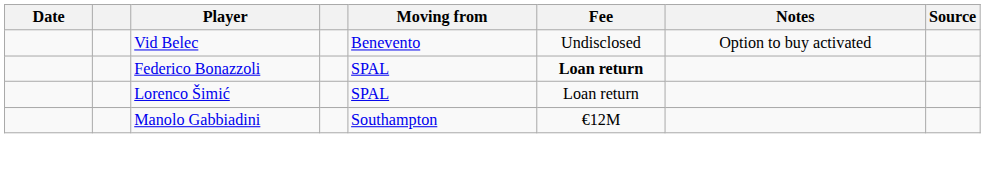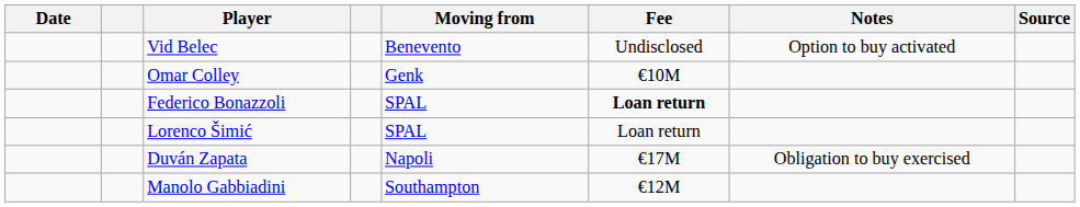+ row: Omar Colley | Genk | €10M
+ row: Duván Zapata | Napoli | €17M | Obligation to buy exercised
